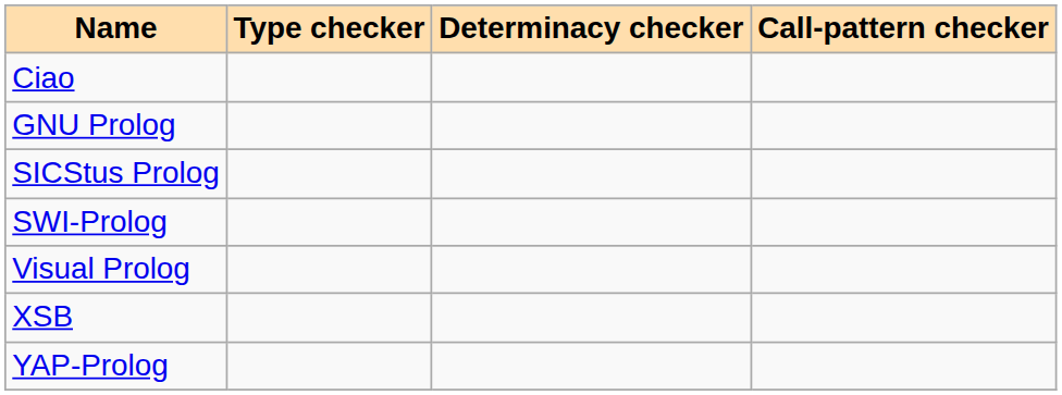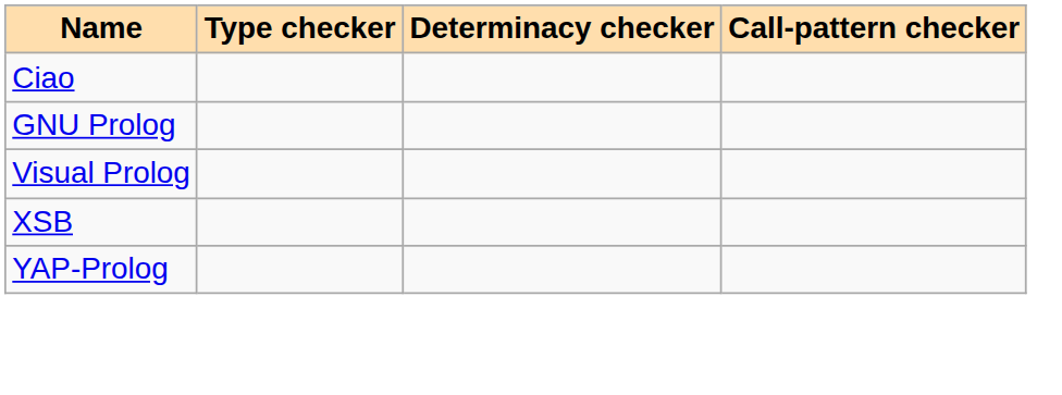- row: SICStus Prolog
- row: SWI-Prolog
